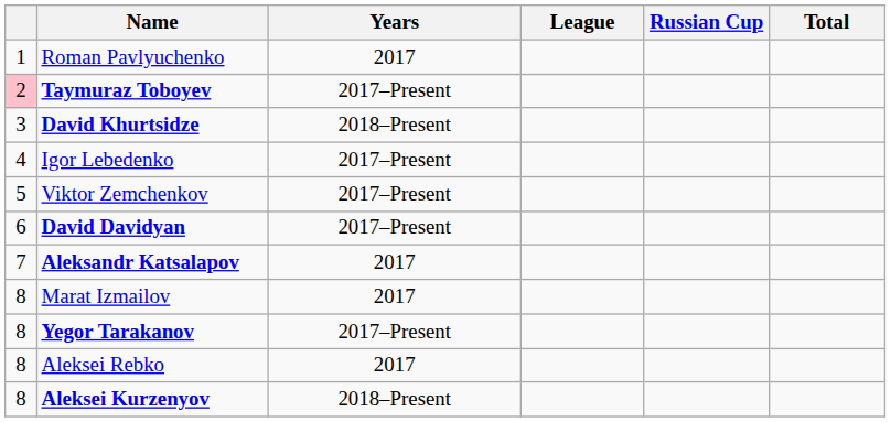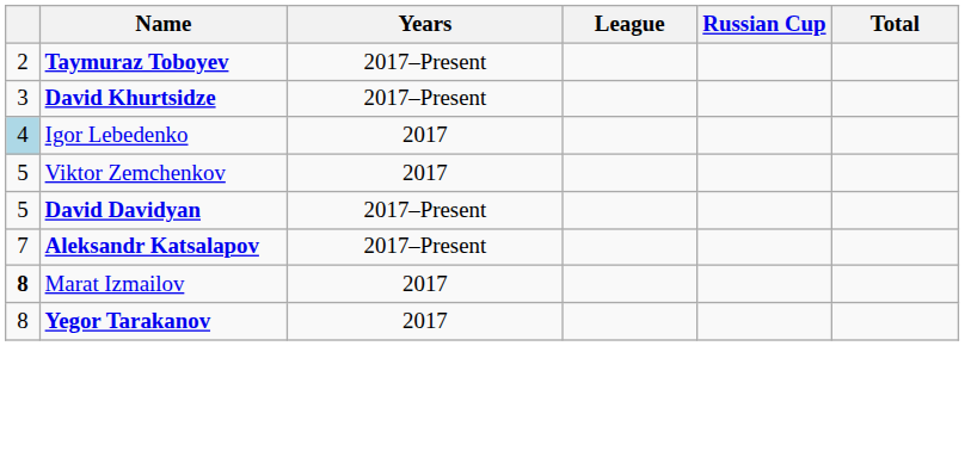- row: 1 | Roman Pavlyuchenko | 2017
Taymuraz Toboyev | column 1: pink background -> no background
David Khurtsidze | Years: 2018–Present -> 2017–Present
Igor Lebedenko | column 1: no background -> lightblue background
Igor Lebedenko | Years: 2017–Present -> 2017
Viktor Zemchenkov | Years: 2017–Present -> 2017
David Davidyan | column 1: 6 -> 5
Aleksandr Katsalapov | Years: 2017 -> 2017–Present
Marat Izmailov | column 1: normal -> bold
Yegor Tarakanov | Years: 2017–Present -> 2017
- row: 8 | Aleksei Rebko | 2017
- row: 8 | Aleksei Kurzenyov | 2018–Present
